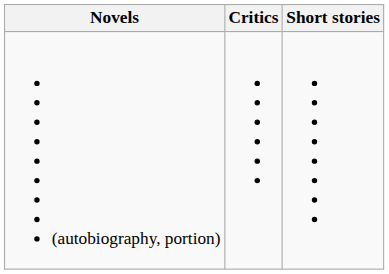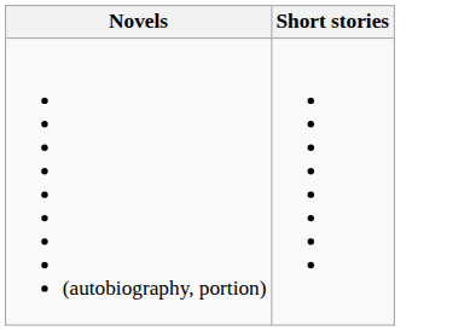- column: Critics
